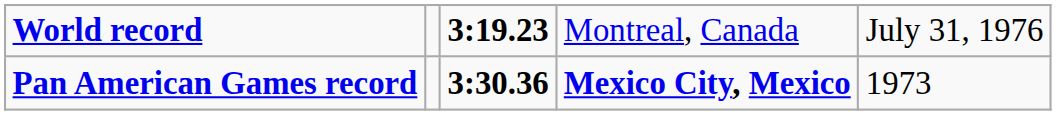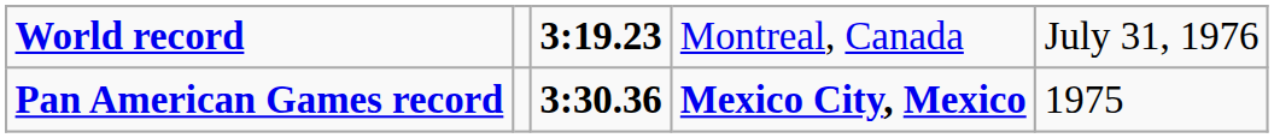Pan American Games record | column 5: 1973 -> 1975
